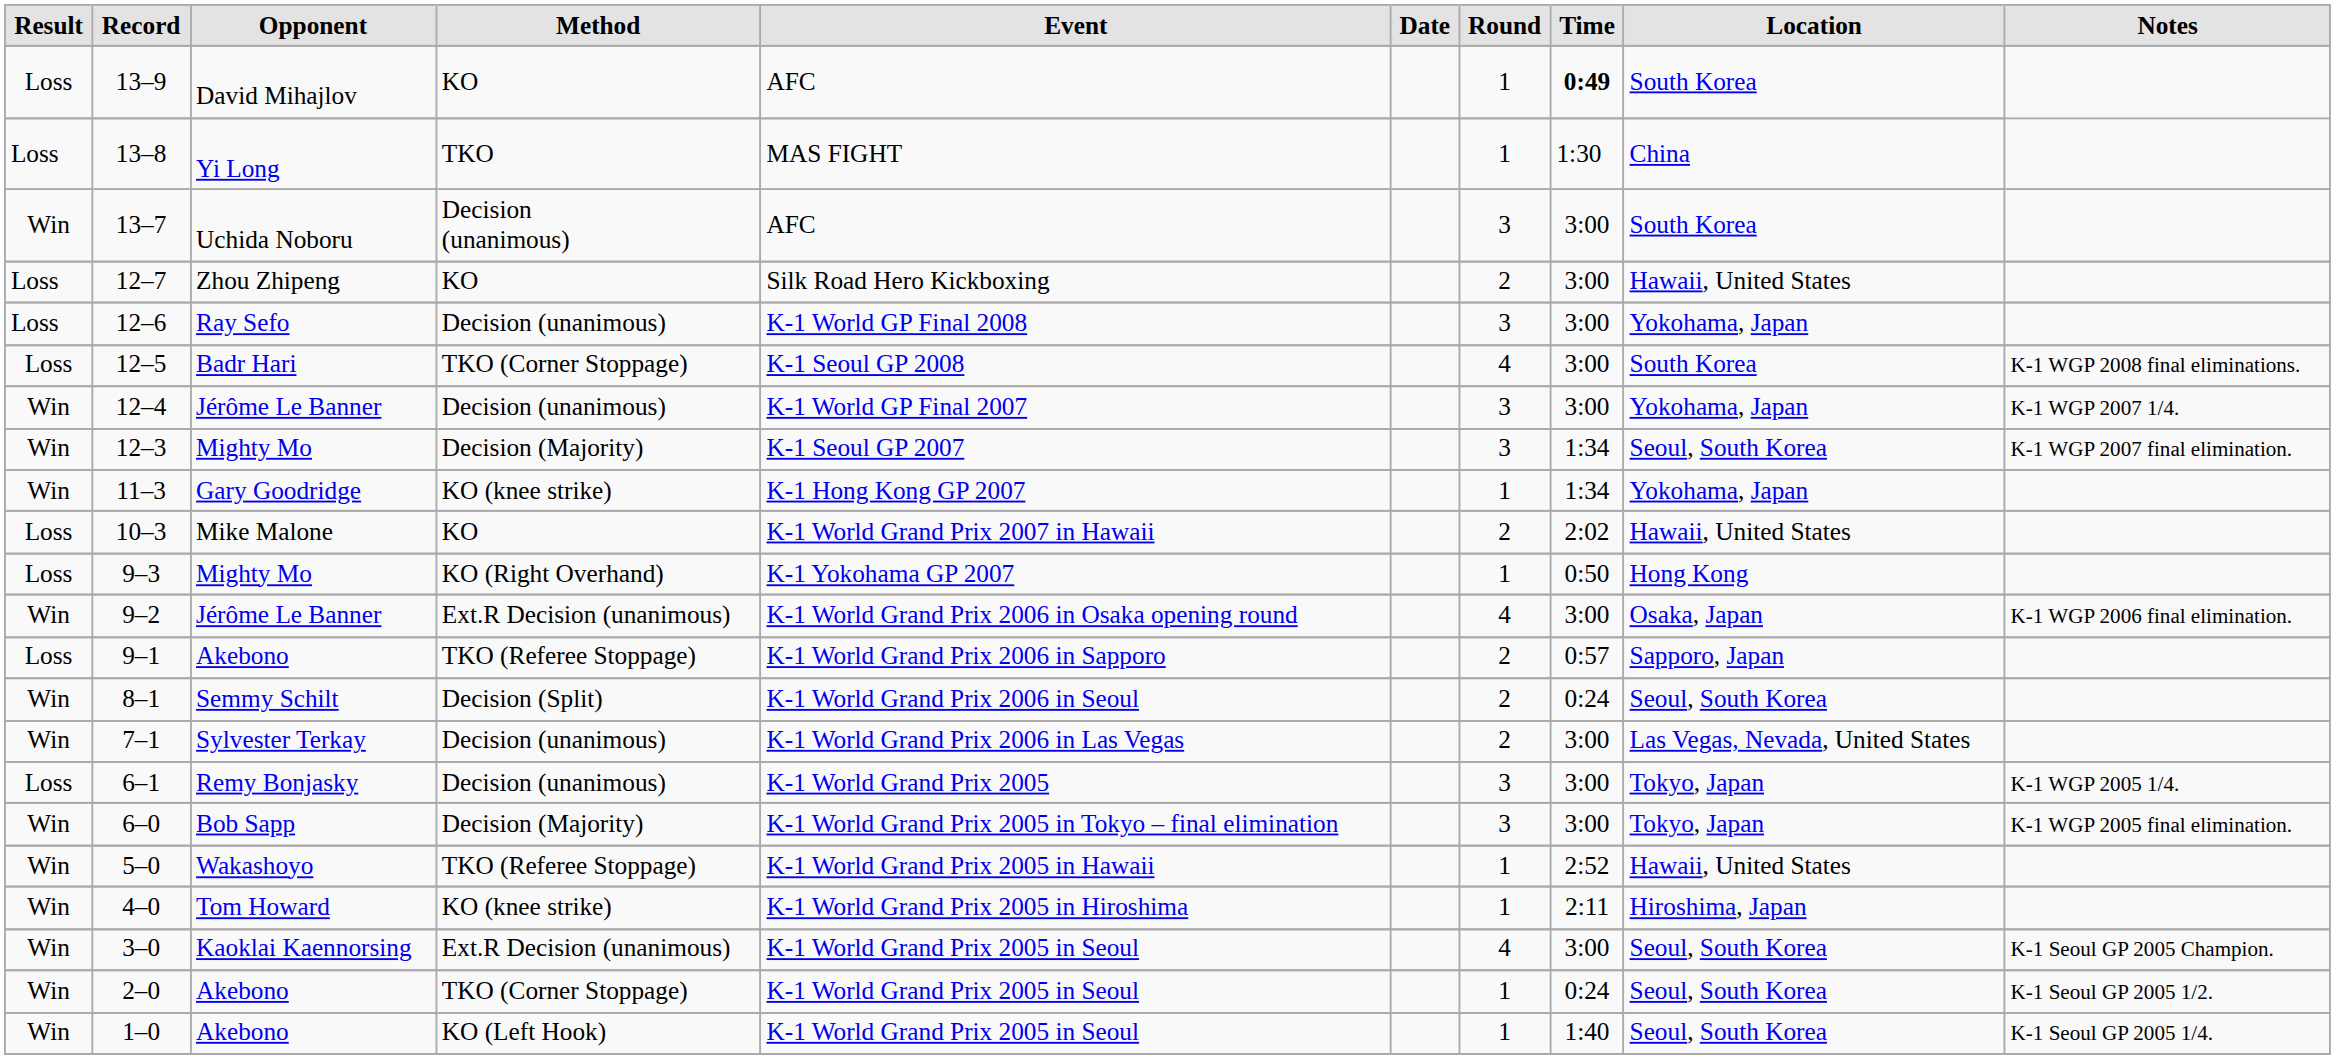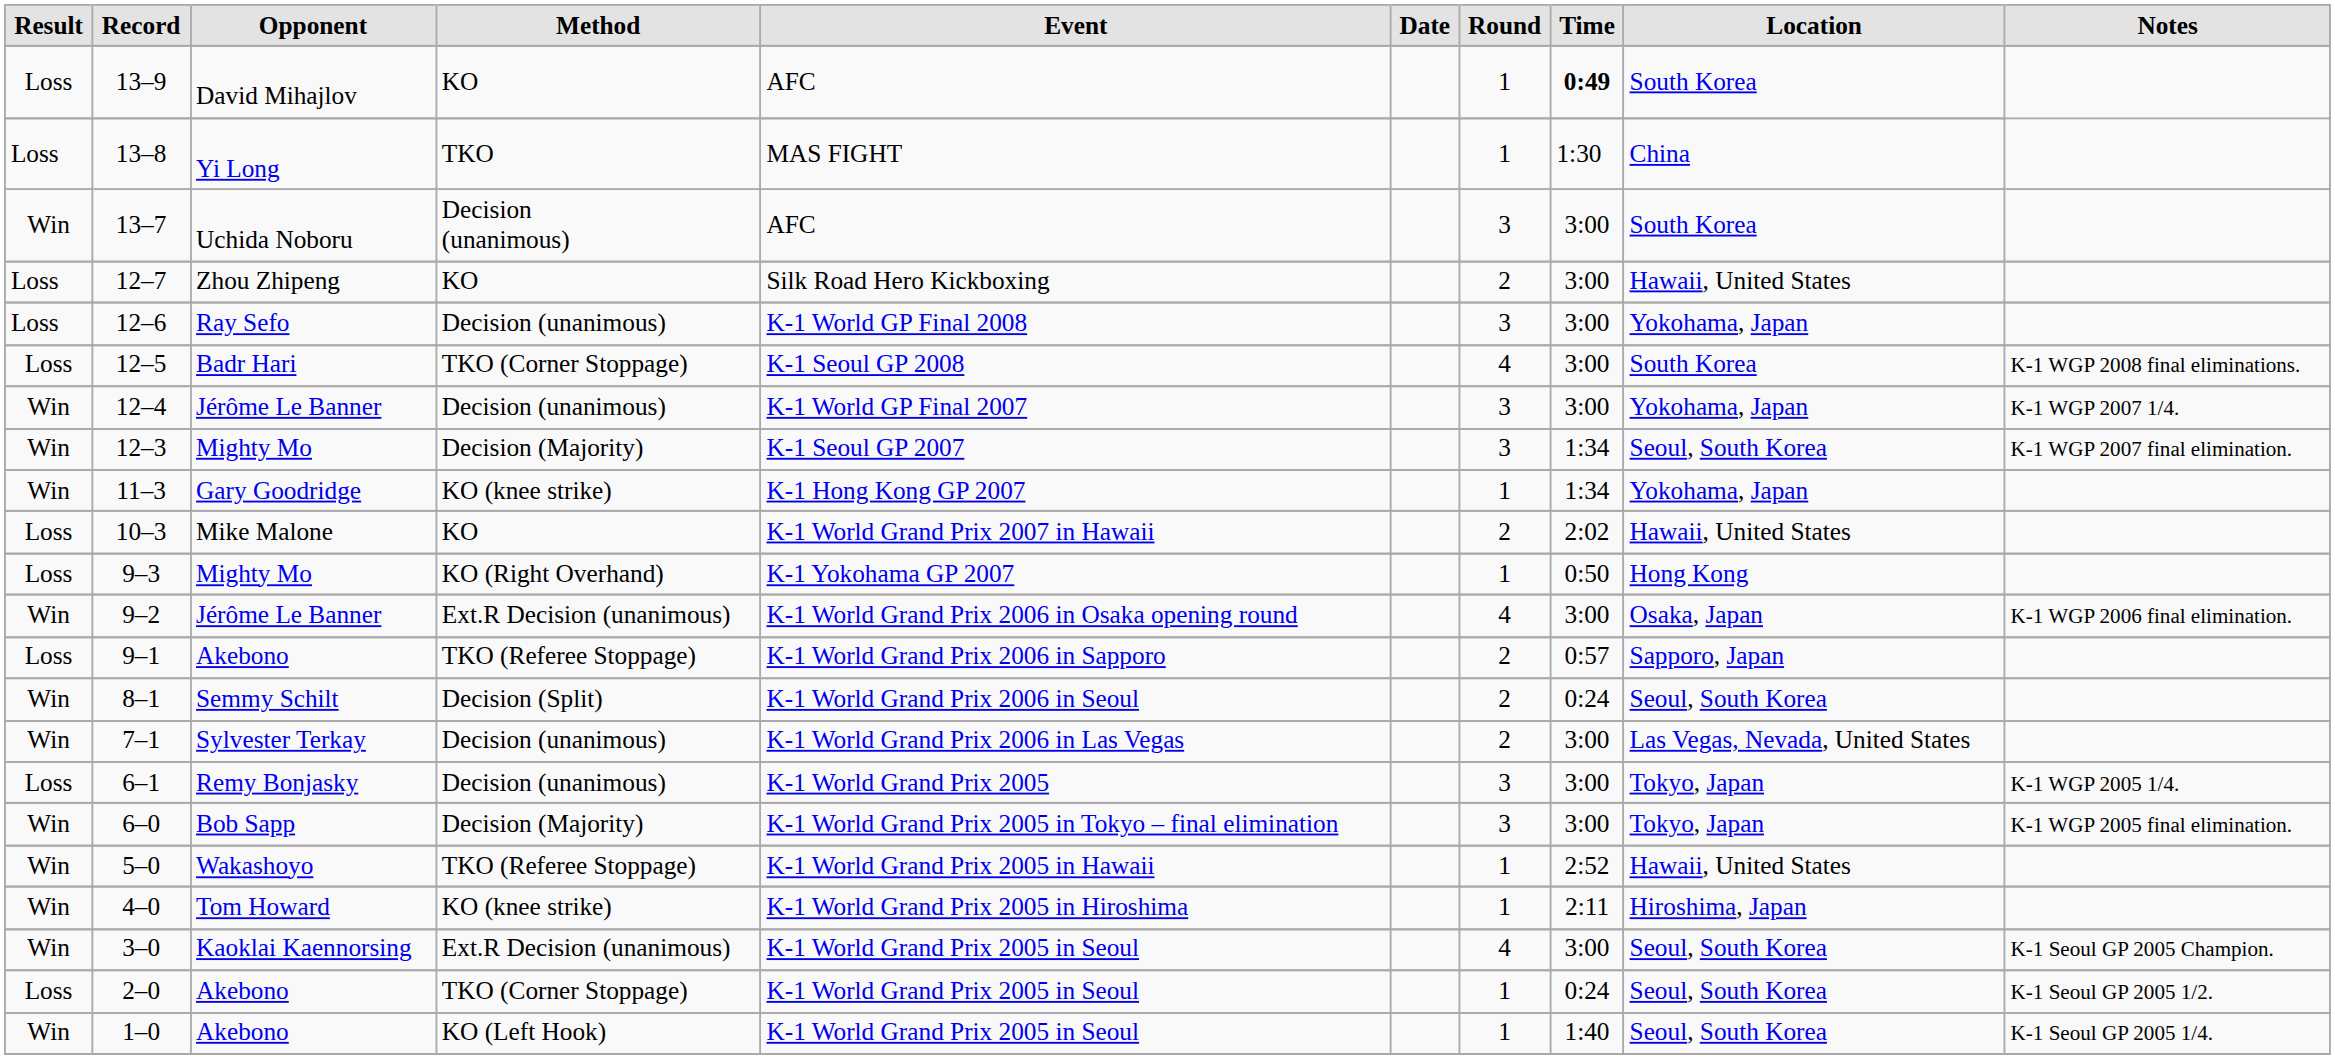2–0 | Result: Win -> Loss
